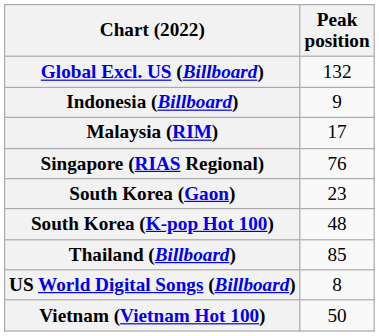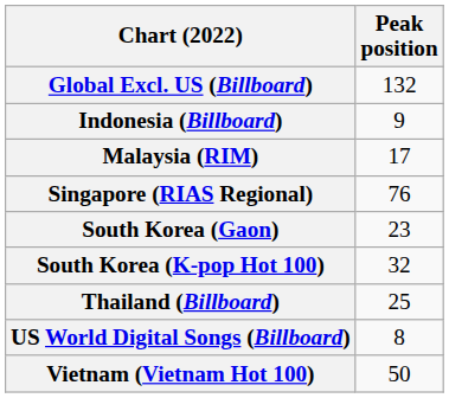South Korea (K-pop Hot 100) | Peak position: 48 -> 32
Thailand (Billboard) | Peak position: 85 -> 25
